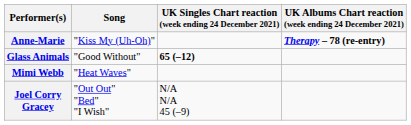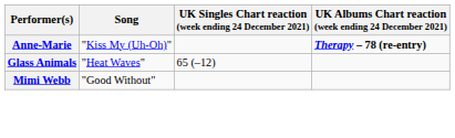Glass Animals | Song: "Good Without" -> "Heat Waves"
Glass Animals | UK Singles Chart reaction (week ending 24 December 2021): bold -> normal
Mimi Webb | Song: "Heat Waves" -> "Good Without"
- row: Joel Corry Gracey | "Out Out" "Bed" "I Wish" | N/A N/A 45 (–9)
